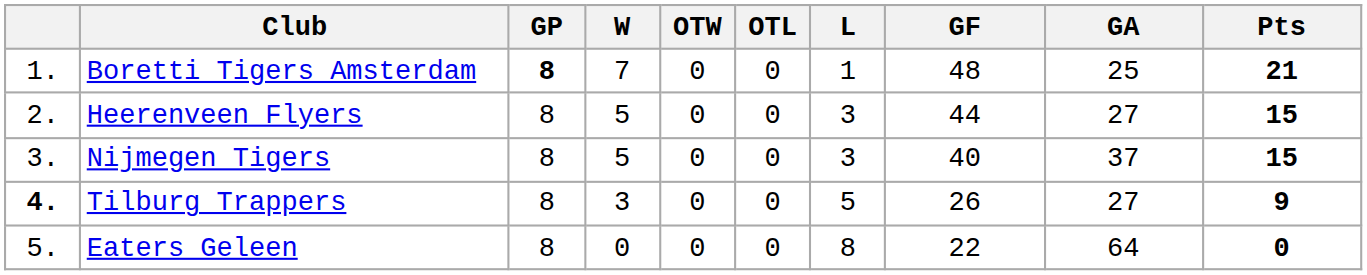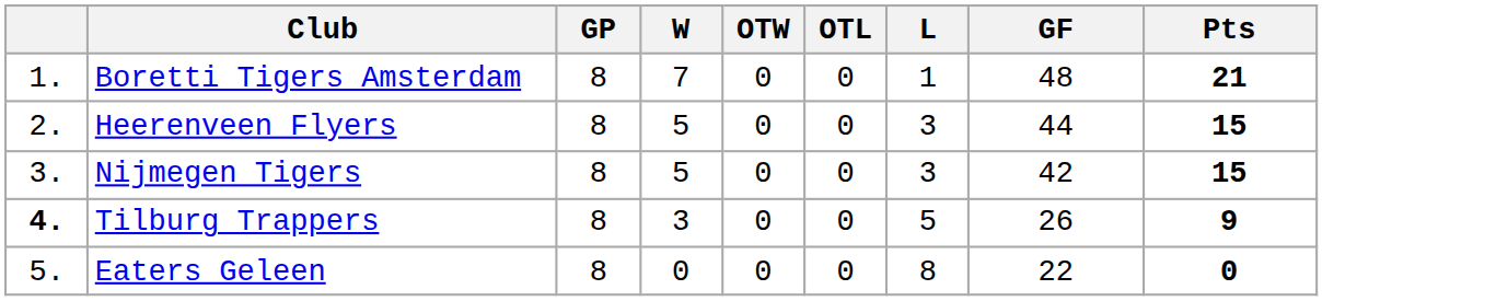- column: GA | 25 | 27 | 37 | 27 | 64
Boretti Tigers Amsterdam | GP: bold -> normal
Nijmegen Tigers | GF: 40 -> 42
